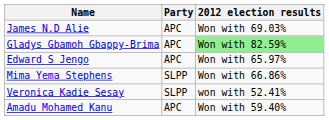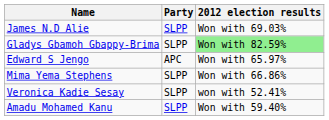James N.D Alie | Party: APC -> SLPP
Gladys Gbamoh Gbappy-Brima | Party: APC -> SLPP
Amadu Mohamed Kanu | Party: APC -> SLPP
